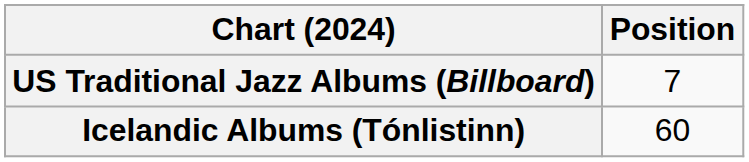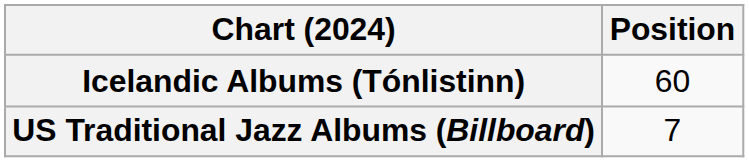rows swapped: Icelandic Albums (Tónlistinn) <-> US Traditional Jazz Albums (Billboard)
